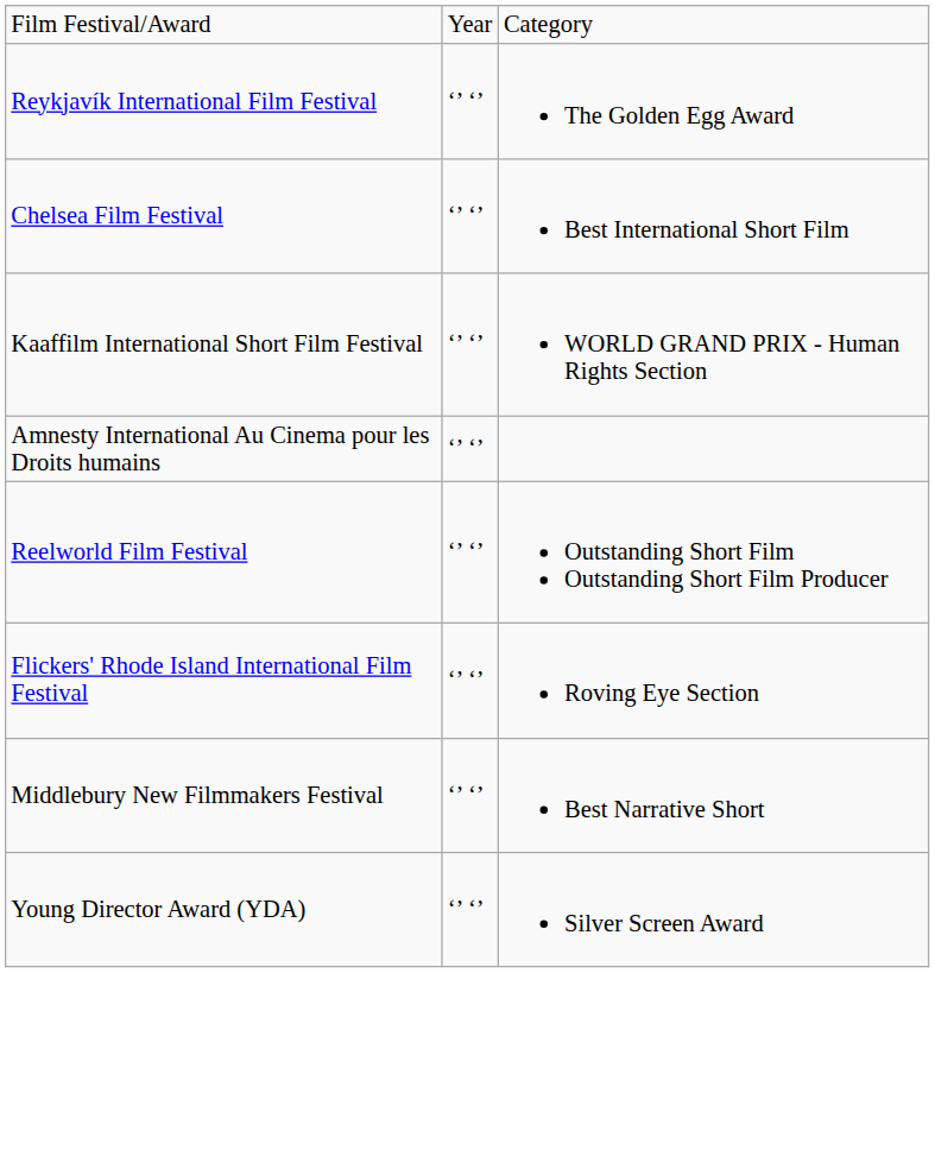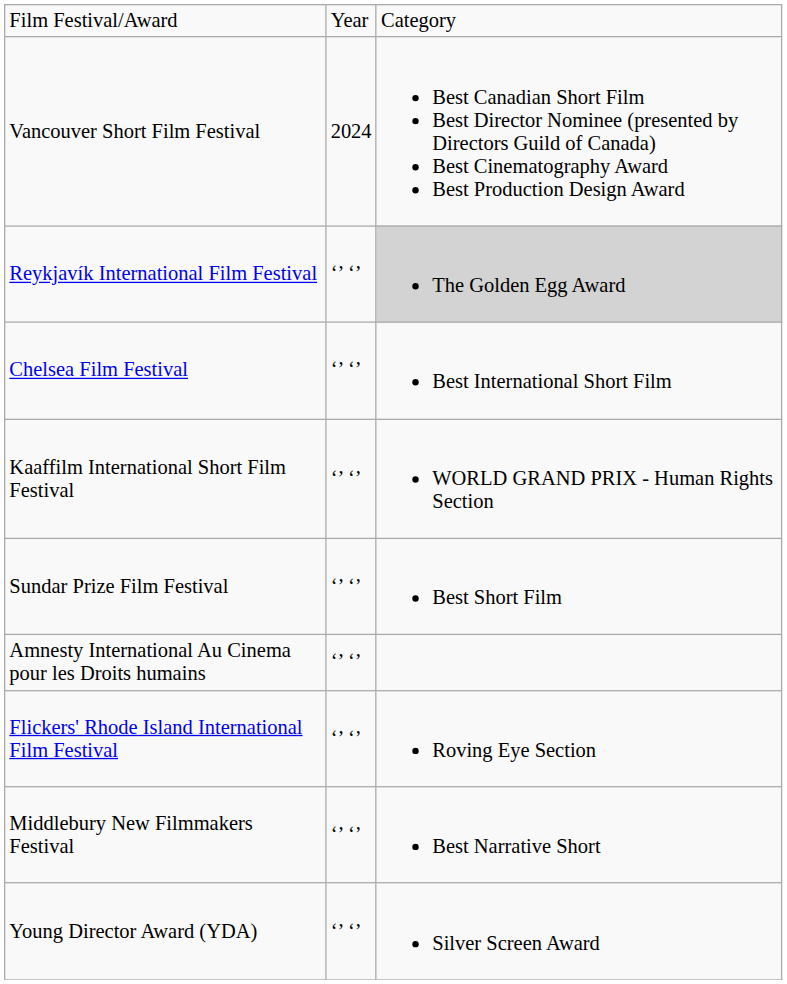+ row: Vancouver Short Film Festival | 2024 | Best Canadian Short Film Best Director Nominee (presented by Directors Guild of Canada) Best Cinematography Award Best Production Design Award
Reykjavík International Film Festival | column 3: no background -> lightgrey background
+ row: Sundar Prize Film Festival | ‘’ ‘’ | Best Short Film
- row: Reelworld Film Festival | ‘’ ‘’ | Outstanding Short Film Outstanding Short Film Producer
